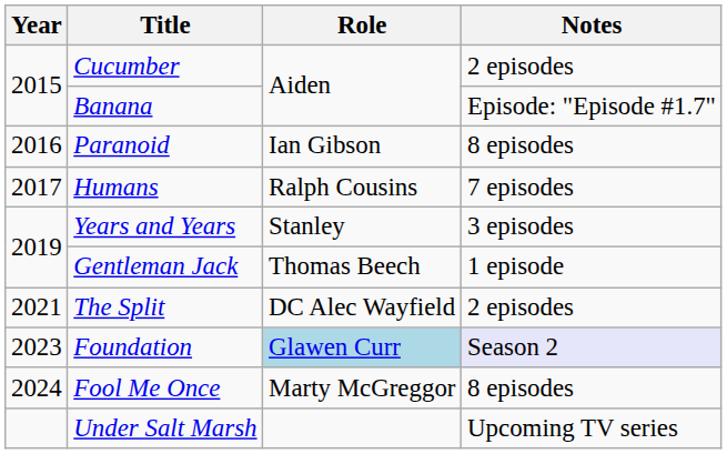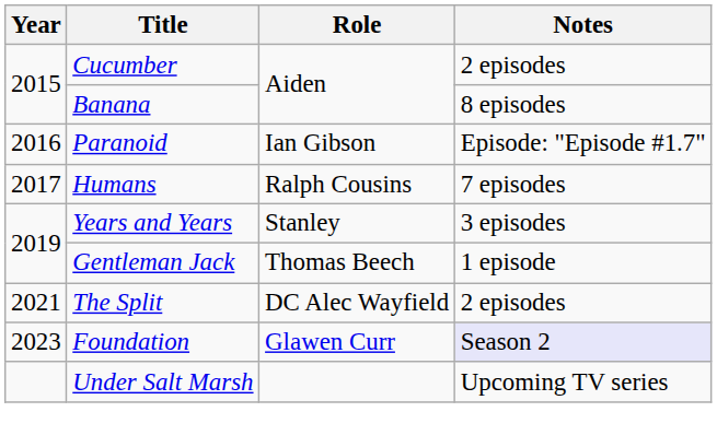Banana | Notes: Episode: "Episode #1.7" -> 8 episodes
Paranoid | Notes: 8 episodes -> Episode: "Episode #1.7"
Foundation | Role: lightblue background -> no background
- row: 2024 | Fool Me Once | Marty McGreggor | 8 episodes
